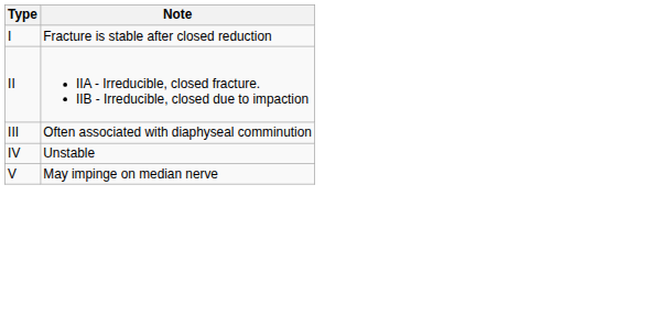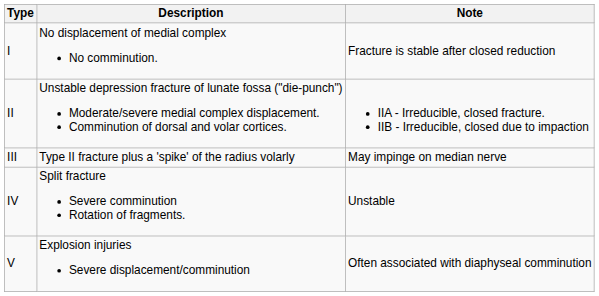+ column: Description | No displacement of medial complex No comminution. | Unstable depression fracture of lunate fossa ("die-punch") Moderate/severe medial complex displacement. Comminution of dorsal and volar cortices. | Type II fracture plus a 'spike' of the radius volarly | Split fracture Severe comminution Rotation of fragments. | Explosion injuries Severe displacement/comminution
III | Note: Often associated with diaphyseal comminution -> May impinge on median nerve
V | Note: May impinge on median nerve -> Often associated with diaphyseal comminution
